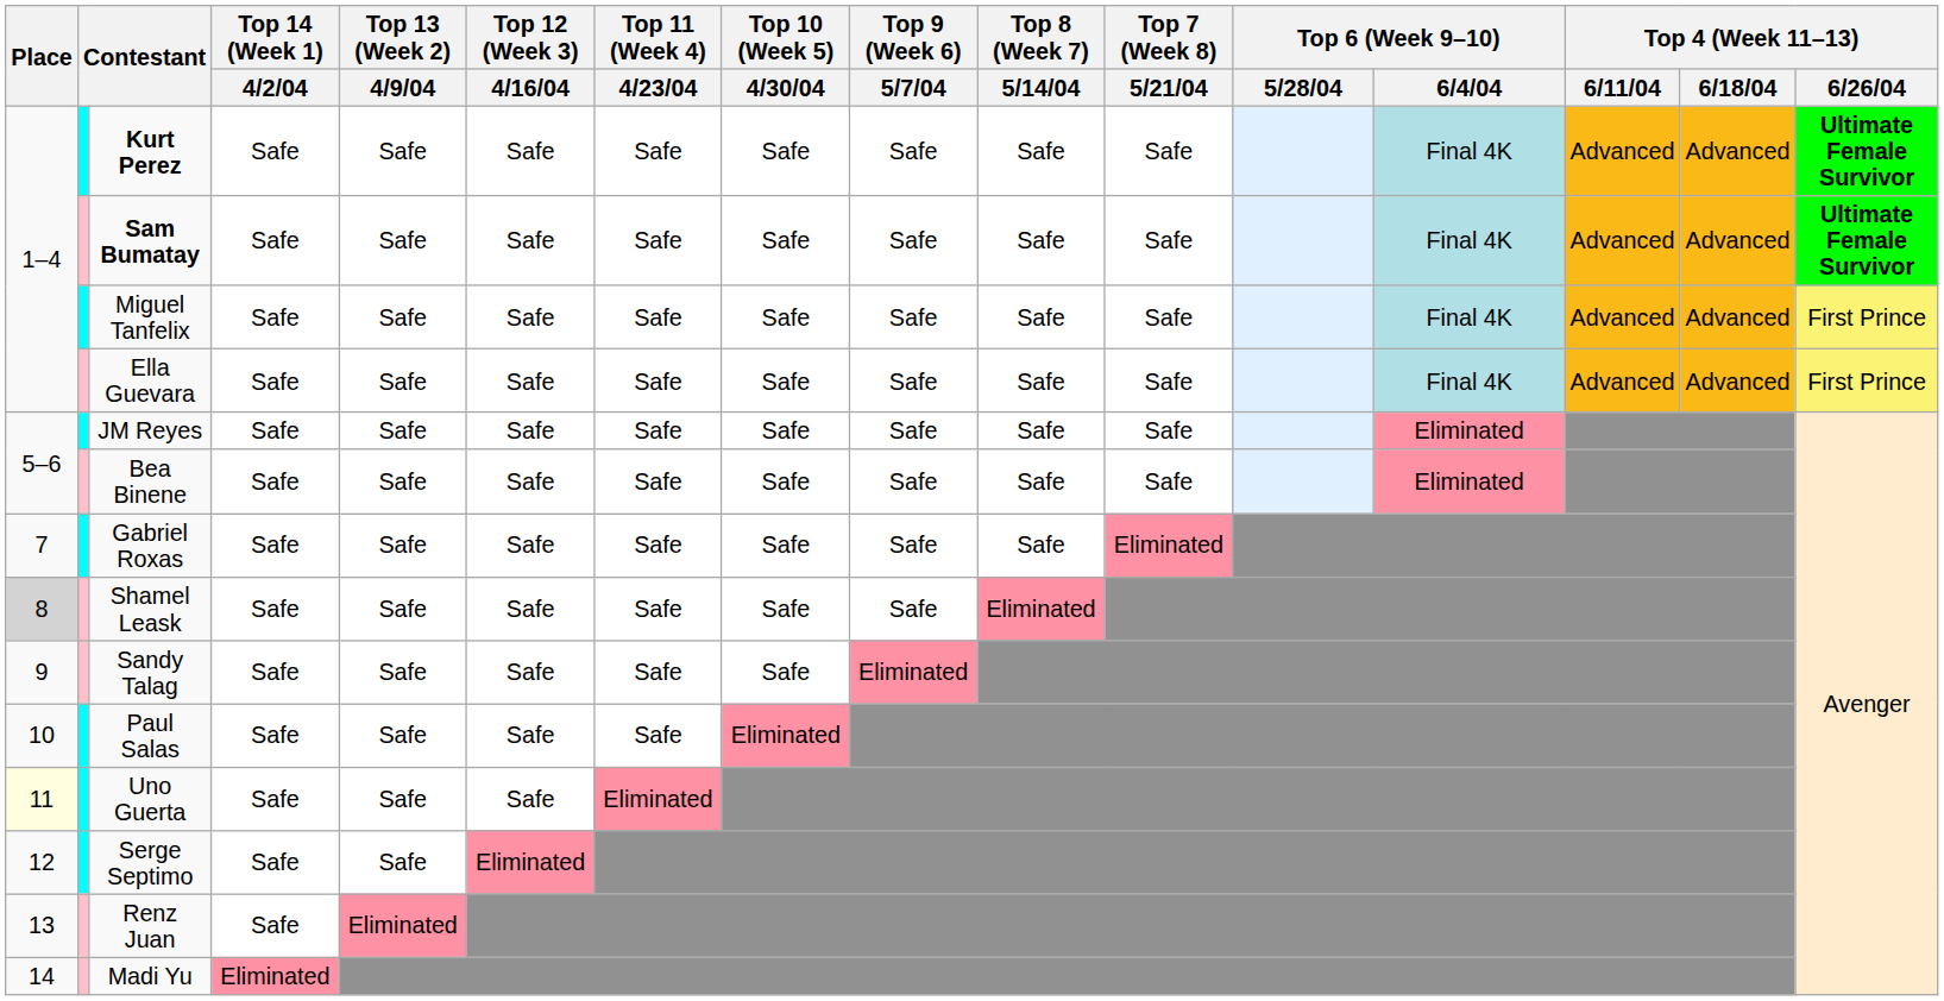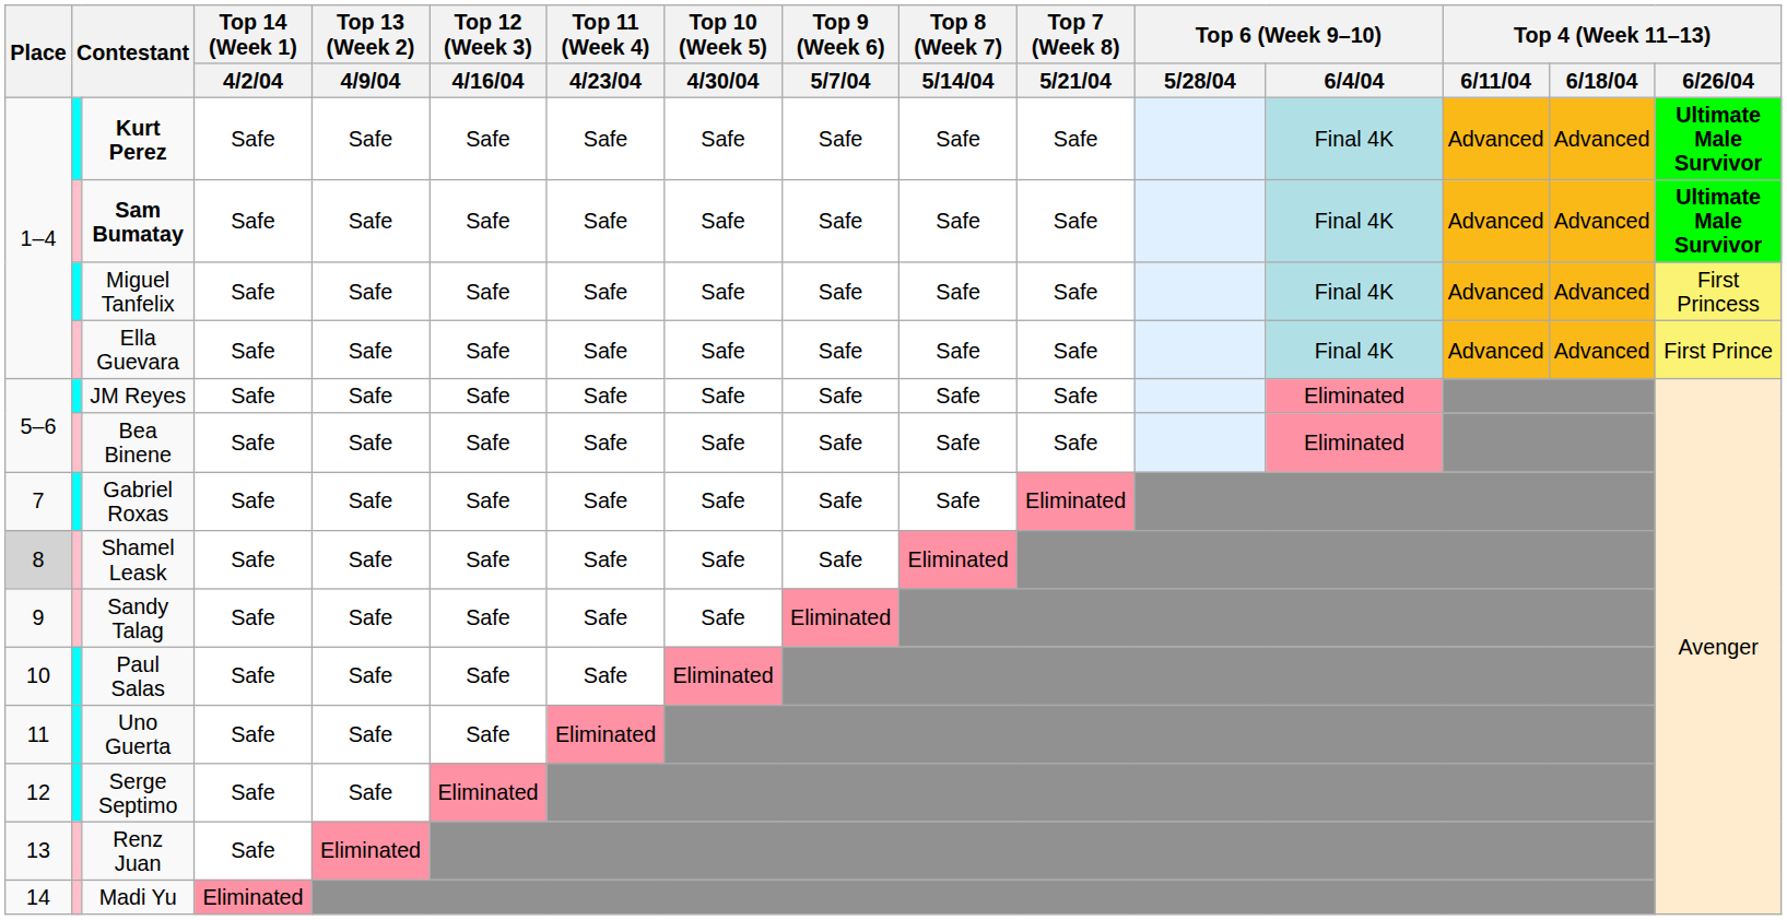Kurt Perez | Top 4 (Week 11–13) / 6/26/04: Ultimate Female Survivor -> Ultimate Male Survivor
Sam Bumatay | Top 4 (Week 11–13) / 6/26/04: Ultimate Female Survivor -> Ultimate Male Survivor
Miguel Tanfelix | Top 4 (Week 11–13) / 6/26/04: First Prince -> First Princess
Uno Guerta | Place: lightyellow background -> no background
